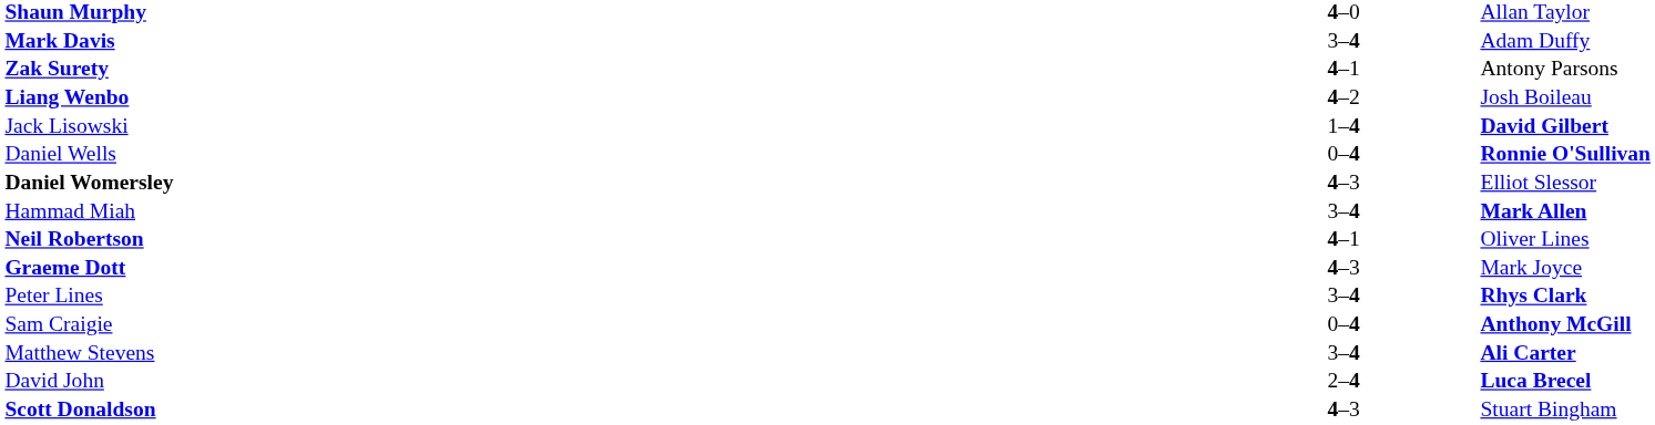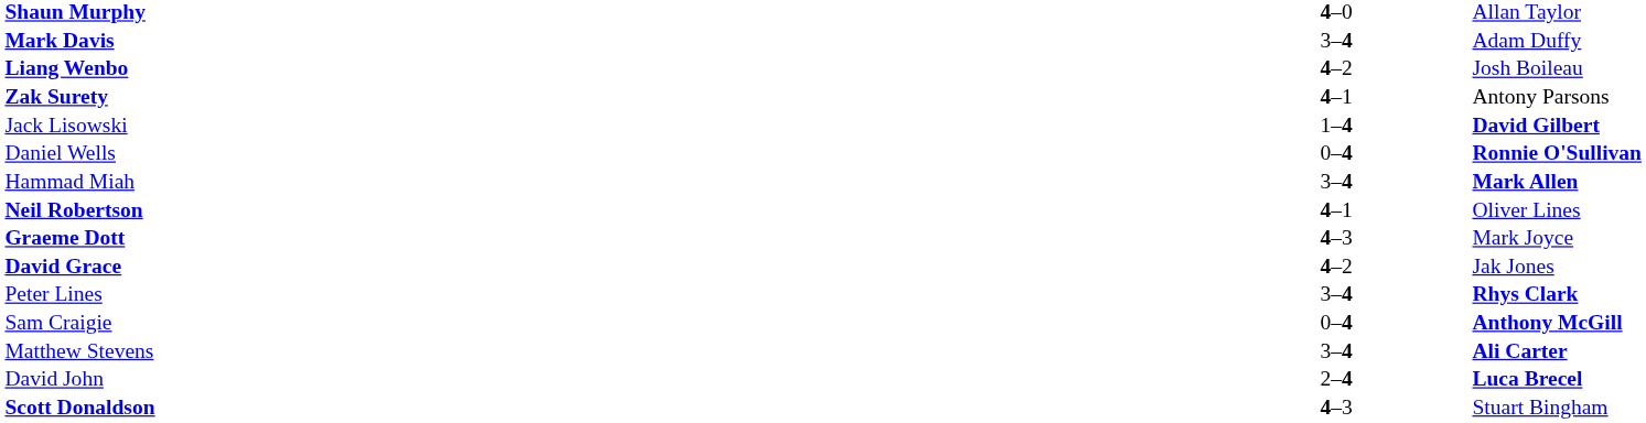rows swapped: Zak Surety <-> Liang Wenbo
- row: Daniel Womersley | 4–3 | Elliot Slessor
+ row: David Grace | 4–2 | Jak Jones
